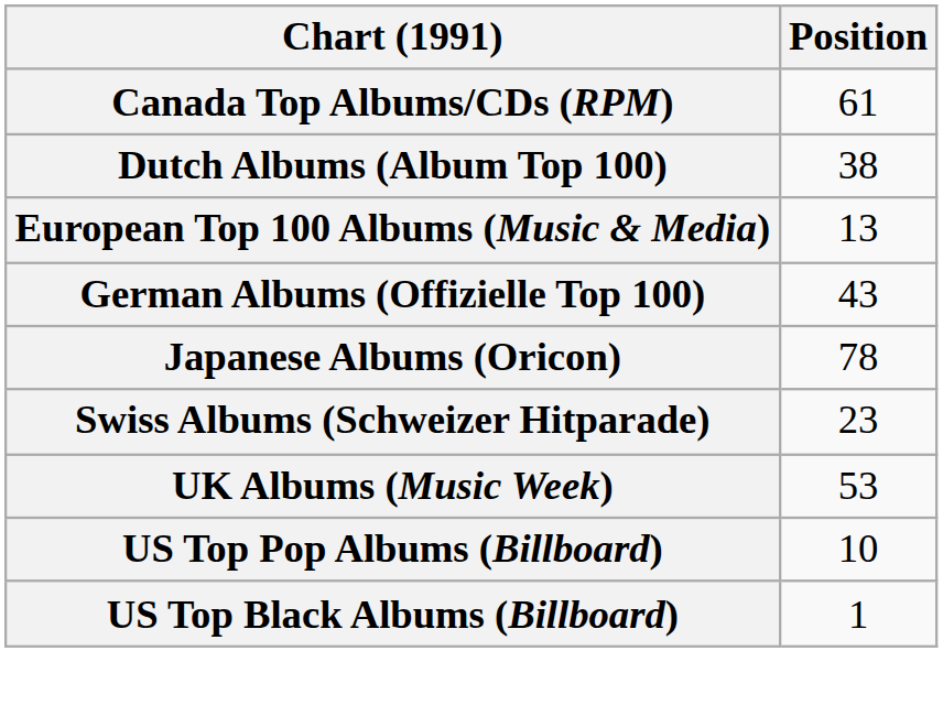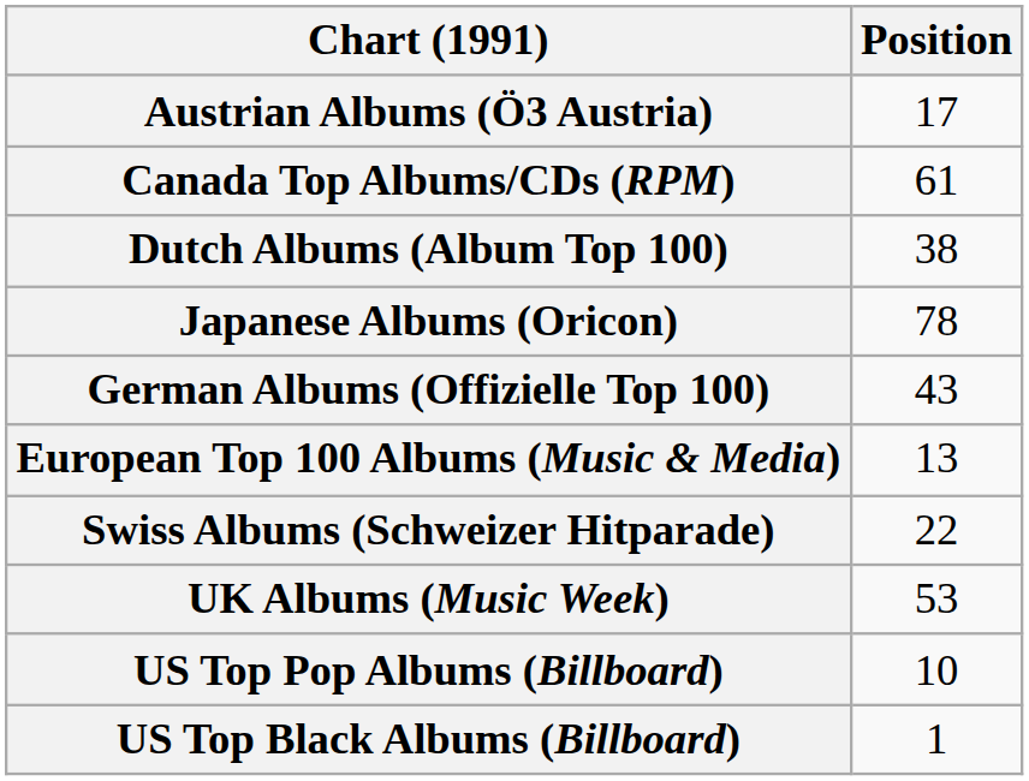+ row: Austrian Albums (Ö3 Austria) | 17
rows swapped: European Top 100 Albums (Music & Media) <-> Japanese Albums (Oricon)
Swiss Albums (Schweizer Hitparade) | Position: 23 -> 22
